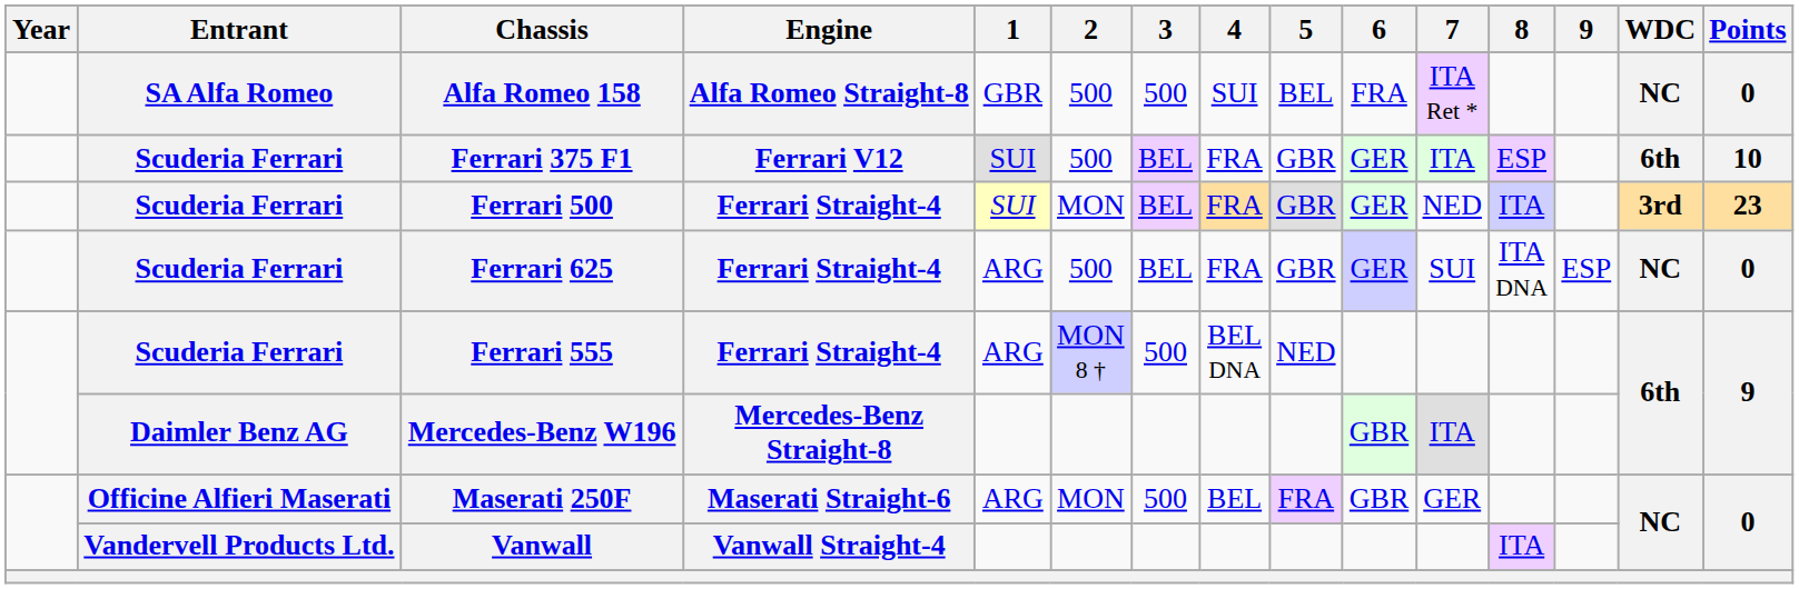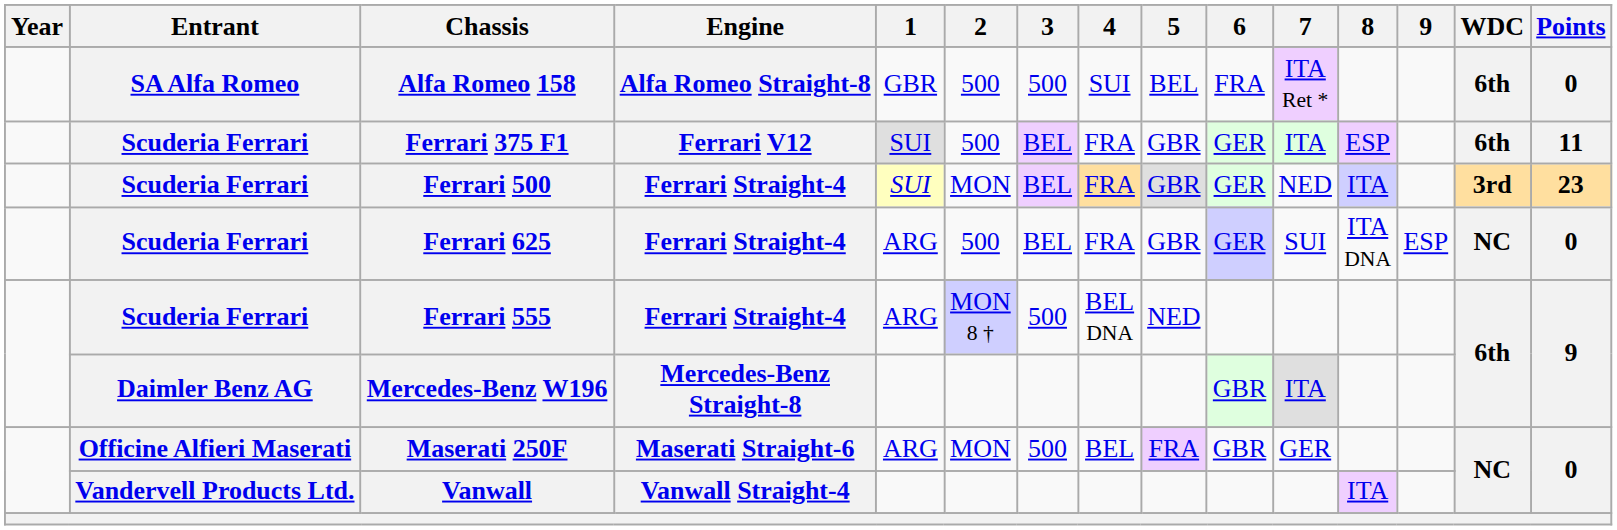Alfa Romeo 158 | WDC: NC -> 6th
Ferrari 375 F1 | Points: 10 -> 11
